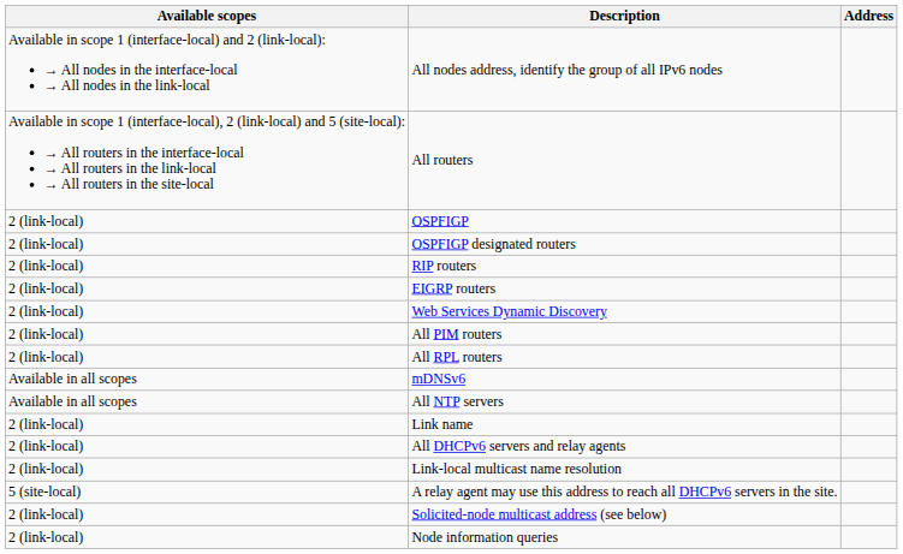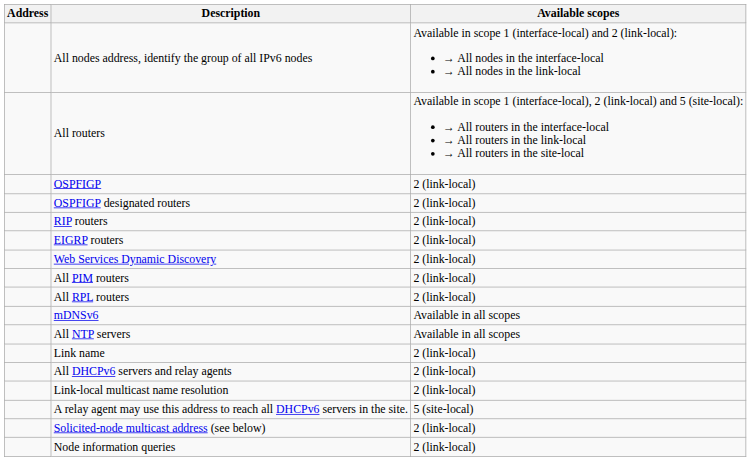columns swapped: Address <-> Available scopes
